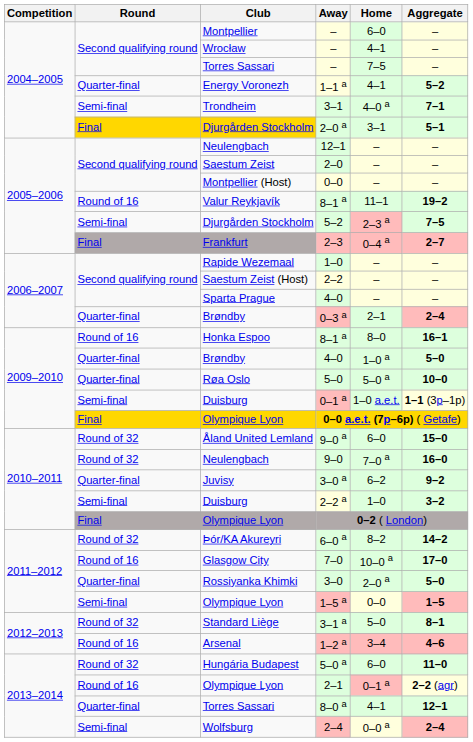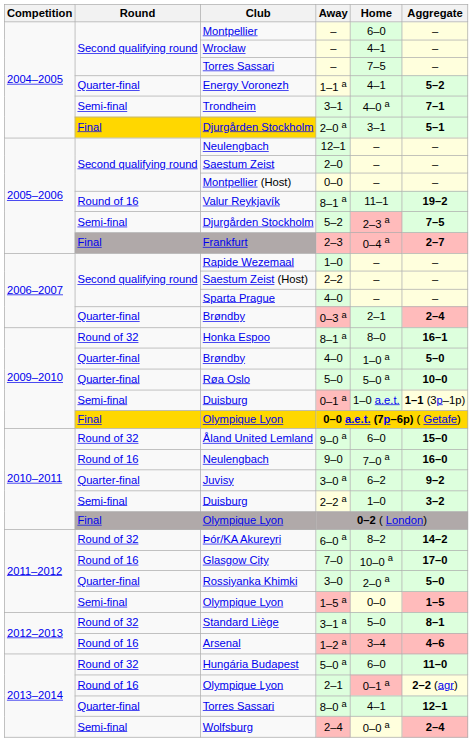Honka Espoo / 8–1 a | Round: Round of 16 -> Round of 32
9–0 | Round: Round of 32 -> Round of 16
